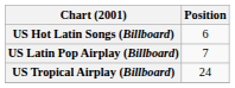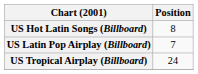US Hot Latin Songs (Billboard) | Position: 6 -> 8
